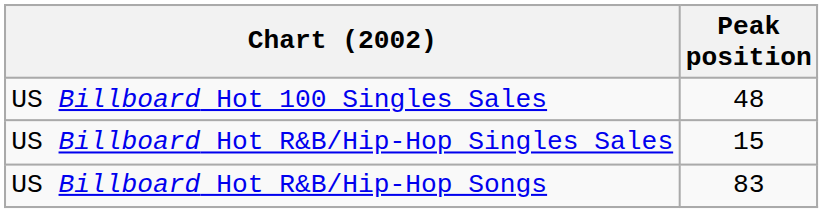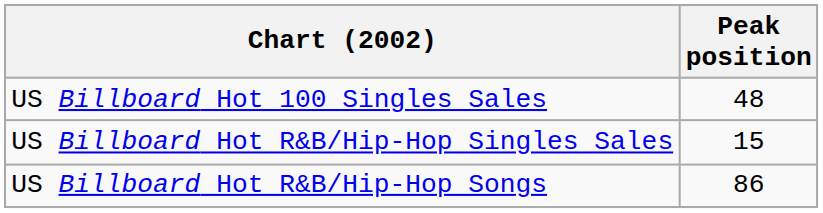US Billboard Hot R&B/Hip-Hop Songs | Peak position: 83 -> 86
